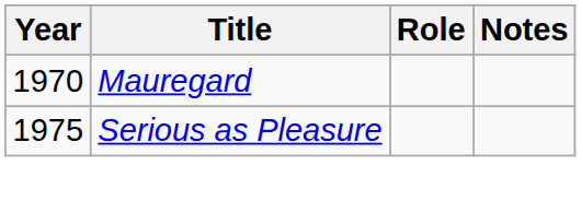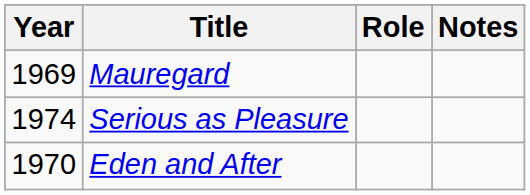Mauregard | Year: 1970 -> 1969
Serious as Pleasure | Year: 1975 -> 1974
+ row: 1970 | Eden and After
